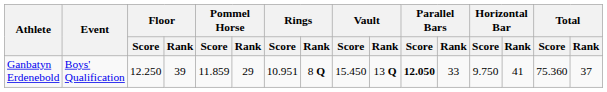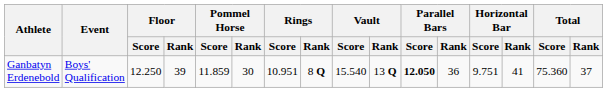Ganbatyn Erdenebold | Pommel Horse / Rank: 29 -> 30
Ganbatyn Erdenebold | Vault / Score: 15.450 -> 15.540
Ganbatyn Erdenebold | Parallel Bars / Rank: 33 -> 36
Ganbatyn Erdenebold | Horizontal Bar / Score: 9.750 -> 9.751
